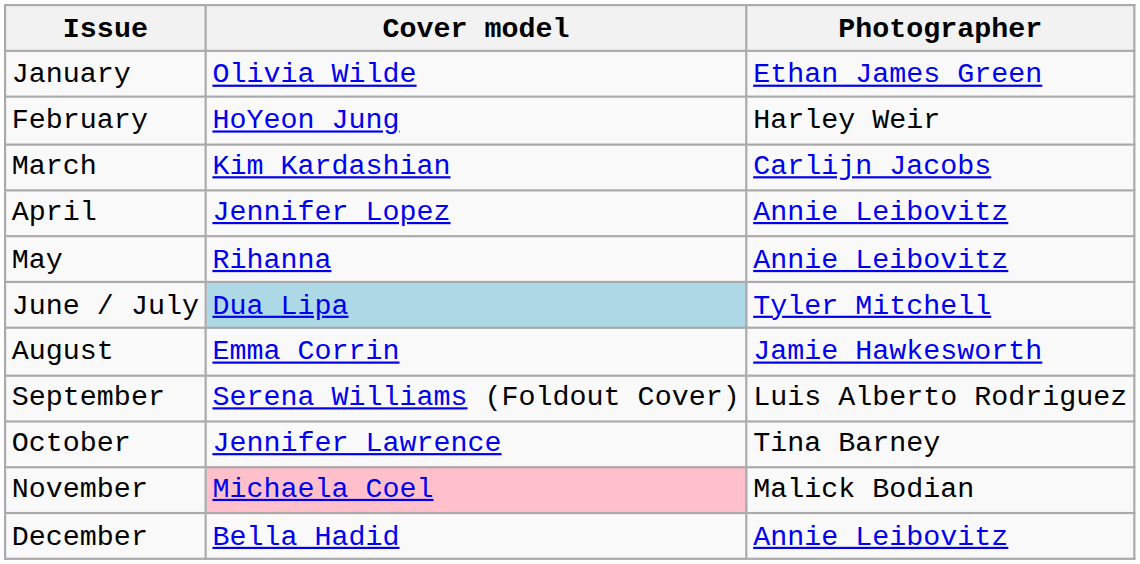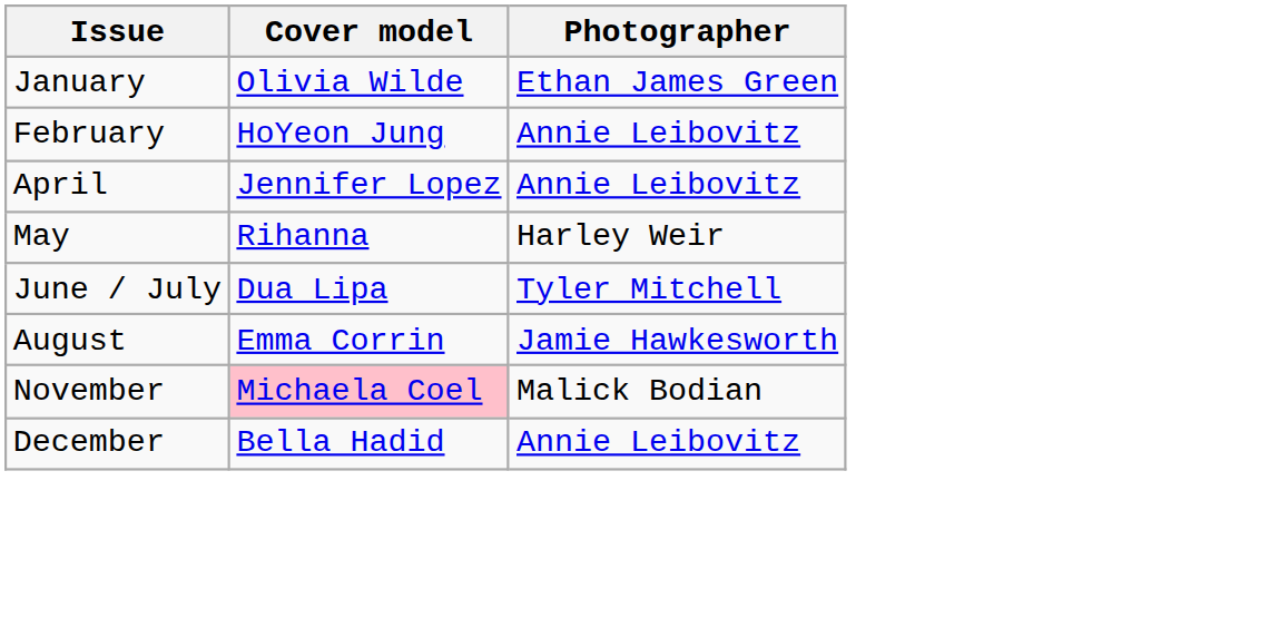February | Photographer: Harley Weir -> Annie Leibovitz
- row: March | Kim Kardashian | Carlijn Jacobs
May | Photographer: Annie Leibovitz -> Harley Weir
June / July | Cover model: lightblue background -> no background
- row: September | Serena Williams (Foldout Cover) | Luis Alberto Rodriguez
- row: October | Jennifer Lawrence | Tina Barney
